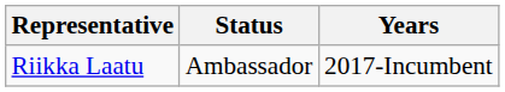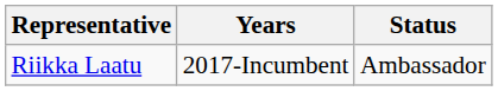columns swapped: Years <-> Status
